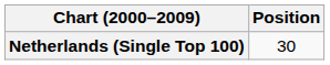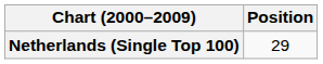Netherlands (Single Top 100) | Position: 30 -> 29
